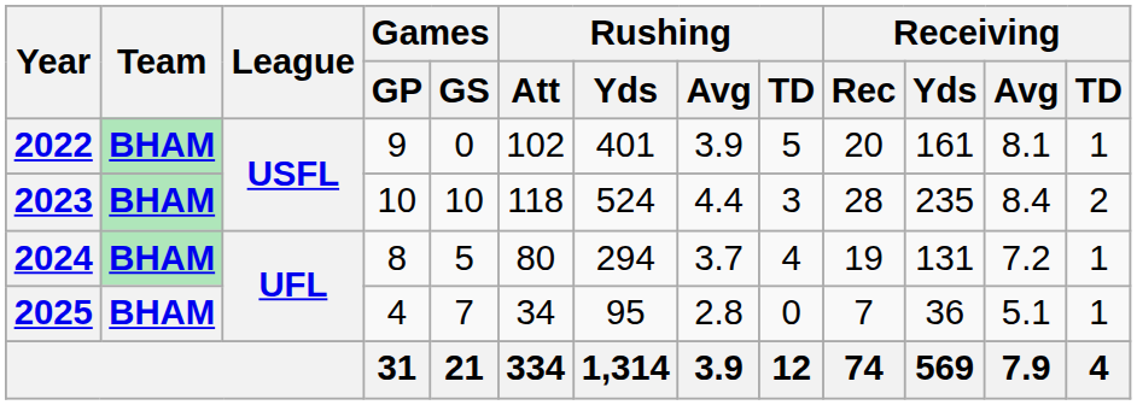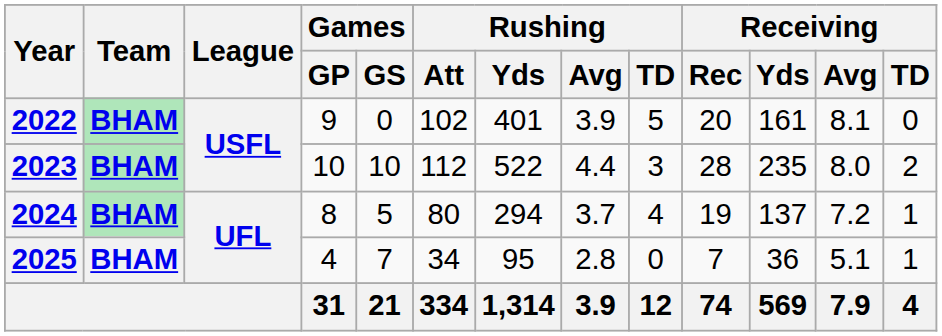2022 | Receiving / TD: 1 -> 0
2023 | Rushing / Att: 118 -> 112
2023 | Rushing / Yds: 524 -> 522
2023 | Receiving / Avg: 8.4 -> 8.0
2024 | Receiving / Yds: 131 -> 137
